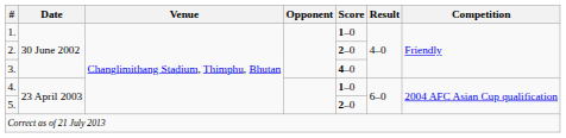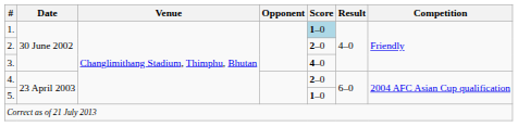1. | Score: no background -> lightblue background
4. | Score: 1–0 -> 2–0
5. | Score: 2–0 -> 1–0
